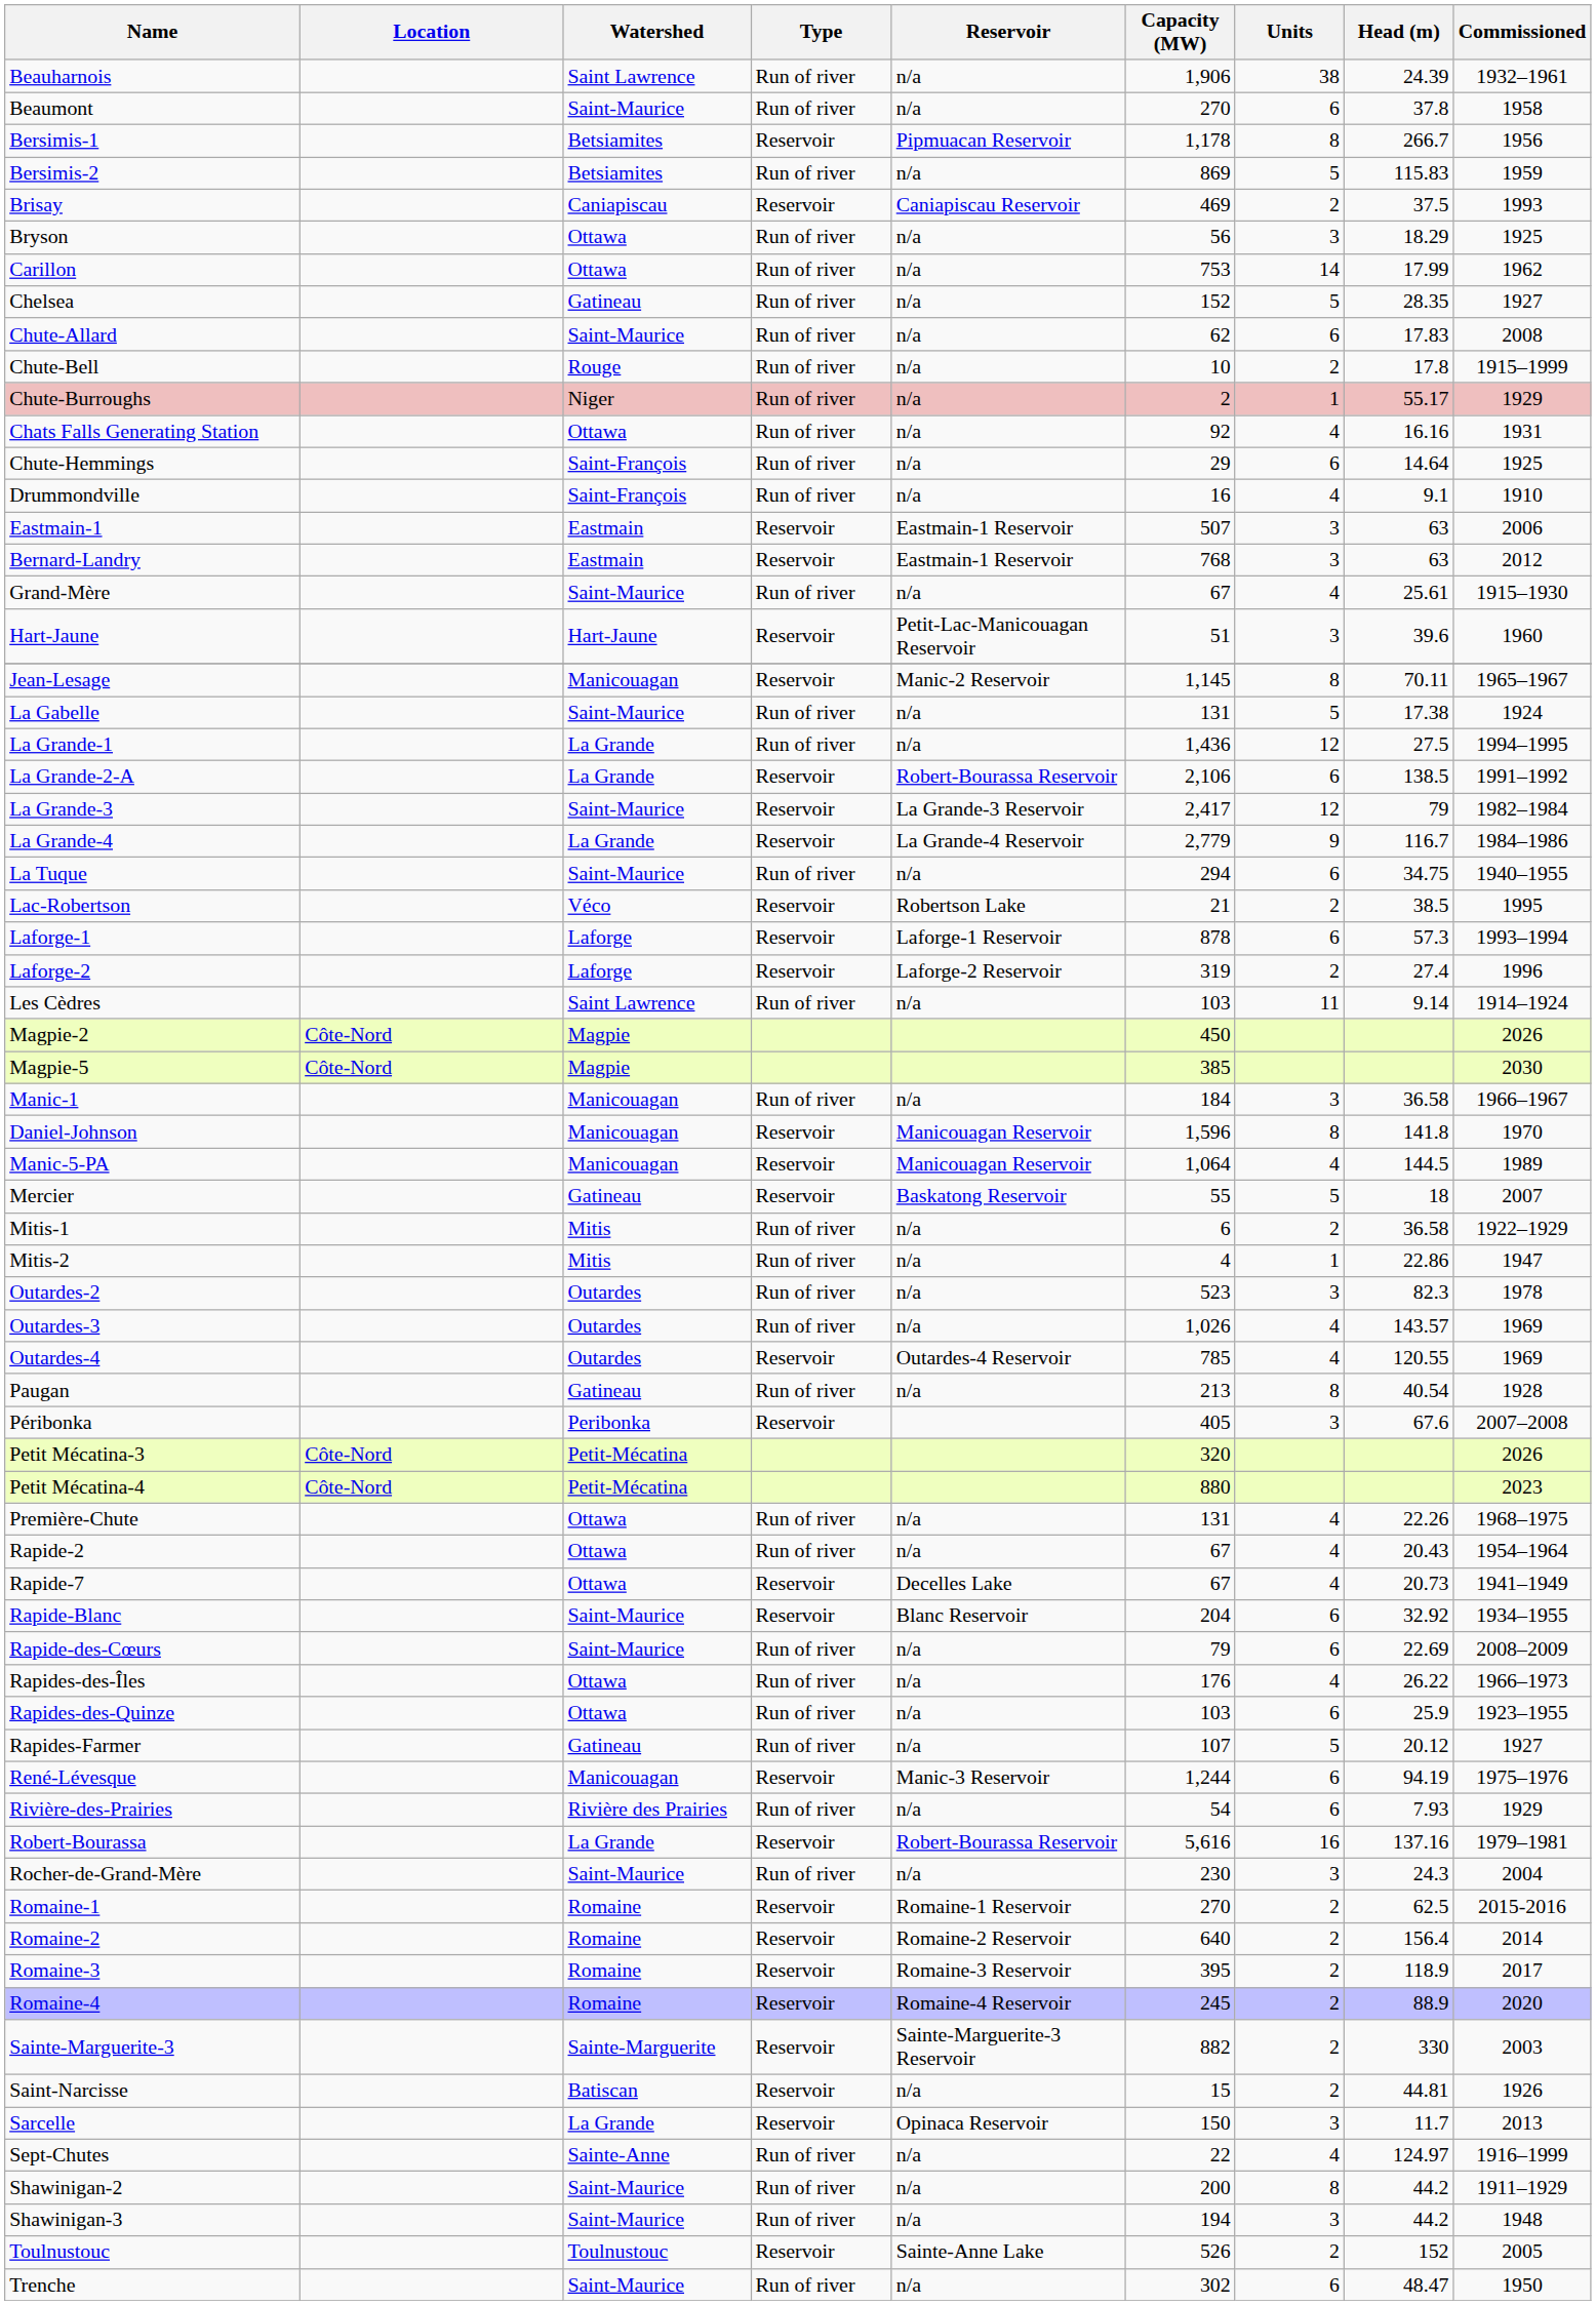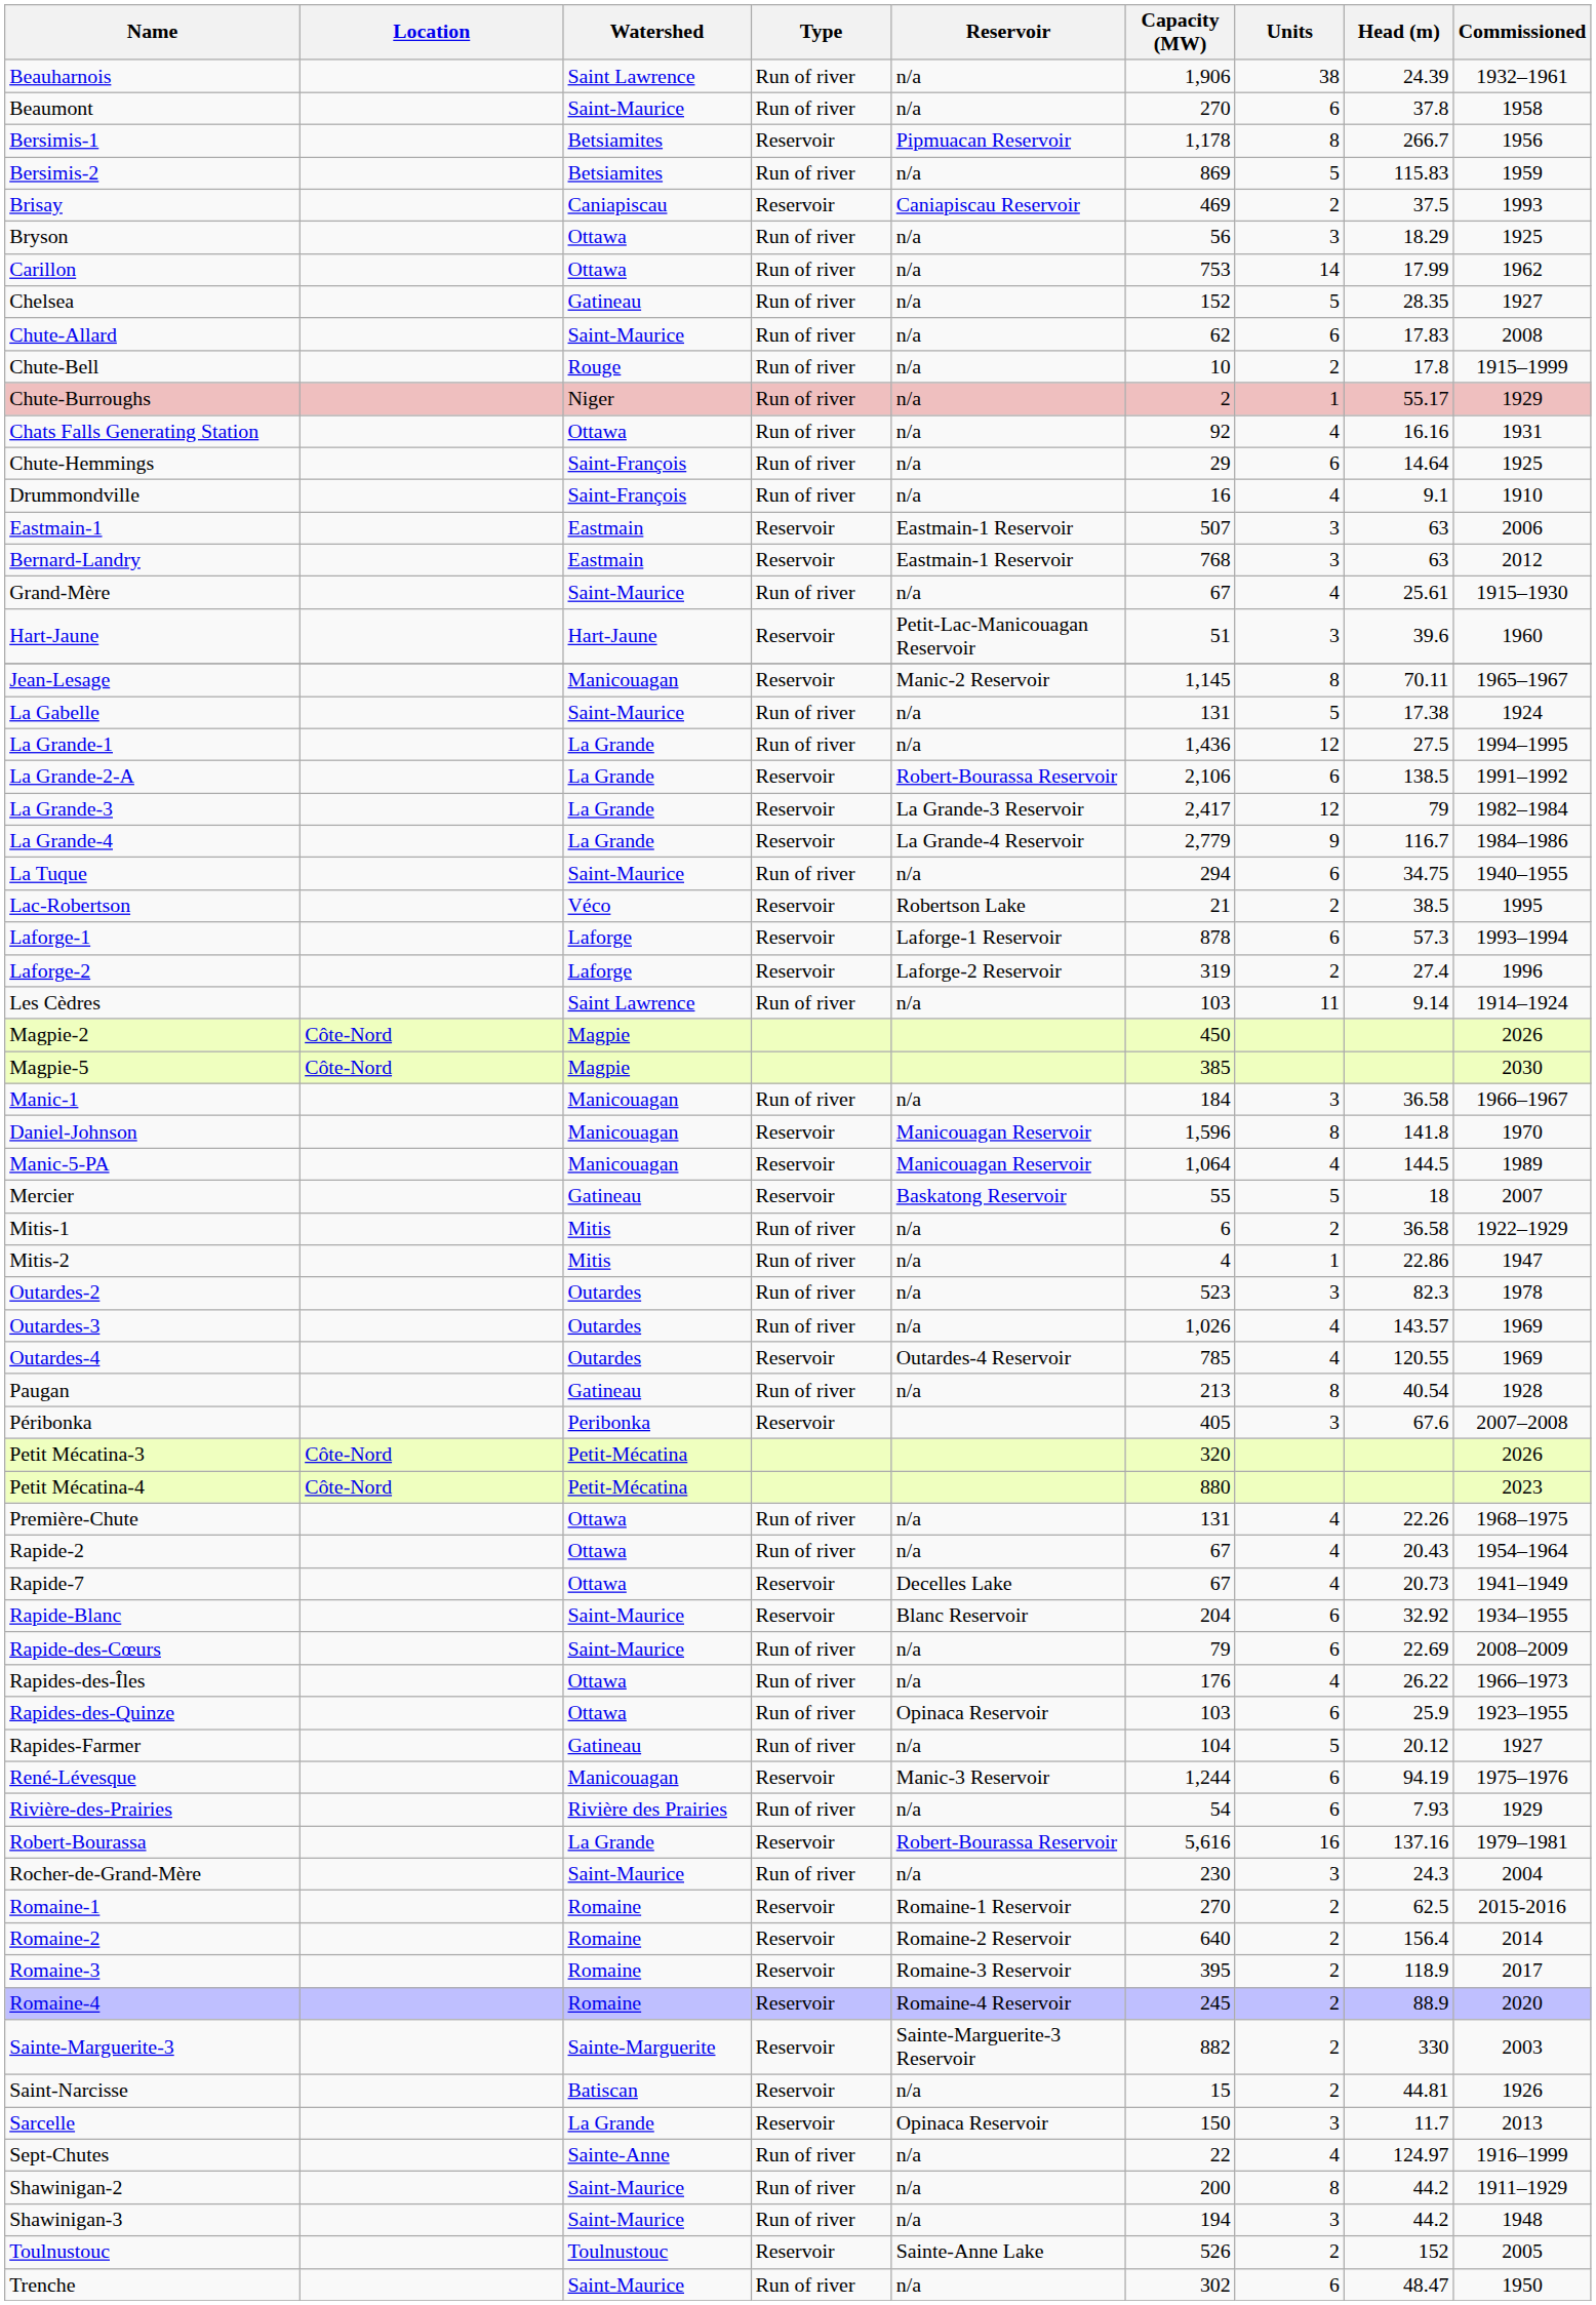La Grande-3 | Watershed: Saint-Maurice -> La Grande
Rapides-des-Quinze | Reservoir: n/a -> Opinaca Reservoir
Rapides-Farmer | Capacity (MW): 107 -> 104
